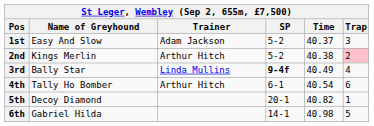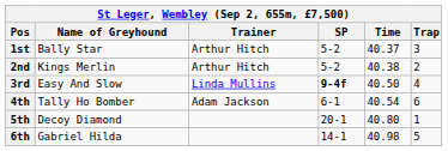1st | Name of Greyhound: Easy And Slow -> Bally Star
1st | Trainer: Adam Jackson -> Arthur Hitch
2nd | Trap: pink background -> no background
3rd | Name of Greyhound: Bally Star -> Easy And Slow
3rd | Time: 40.49 -> 40.50
4th | Trainer: Arthur Hitch -> Adam Jackson
5th | Time: 40.82 -> 40.80
